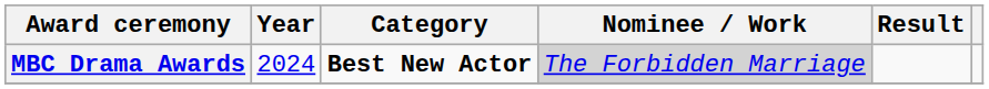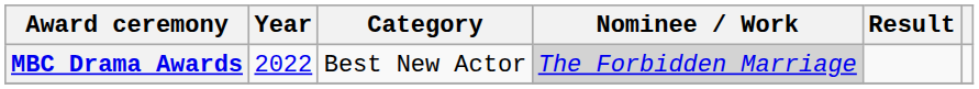MBC Drama Awards | Year: 2024 -> 2022
MBC Drama Awards | Category: bold -> normal
